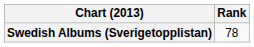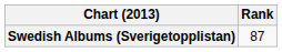Swedish Albums (Sverigetopplistan) | Rank: 78 -> 87
